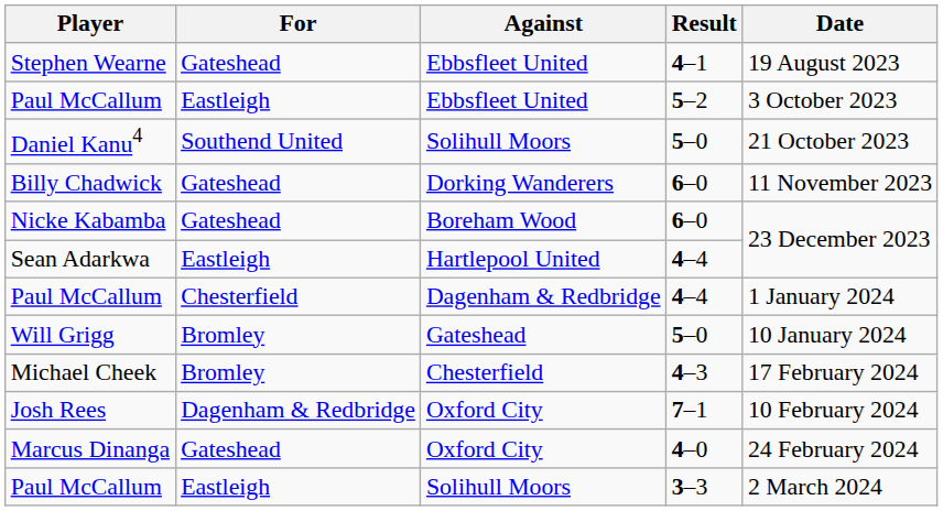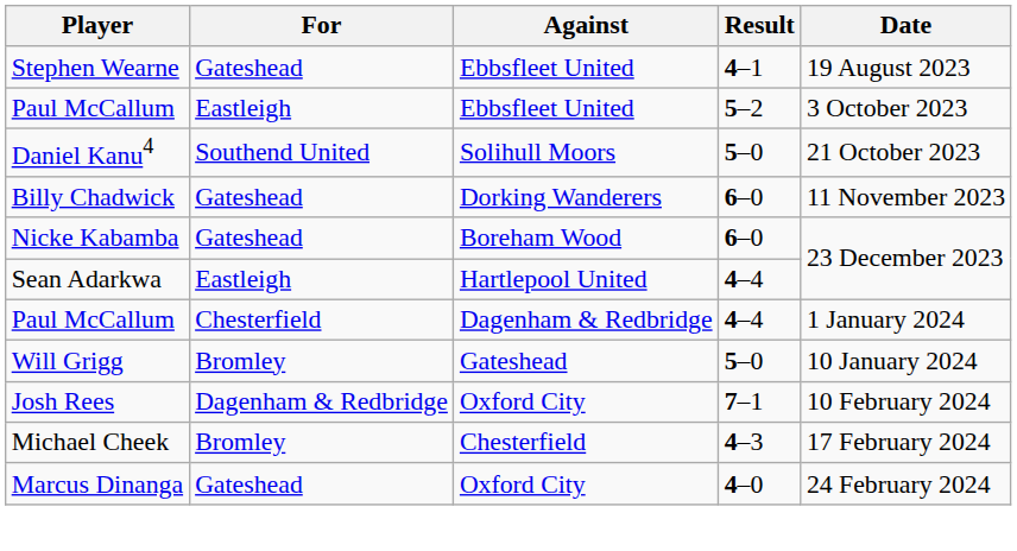rows swapped: Josh Rees <-> Michael Cheek
- row: Paul McCallum | Eastleigh | Solihull Moors | 3–3 | 2 March 2024
